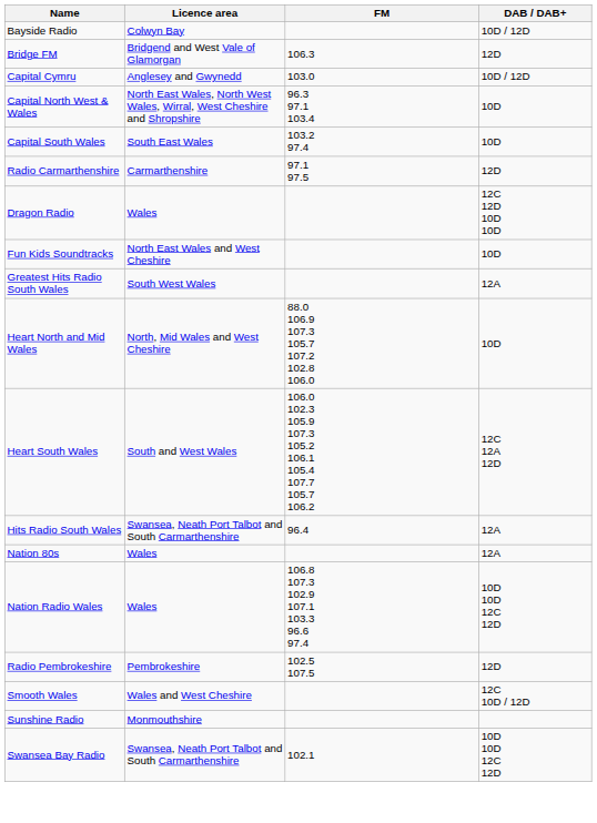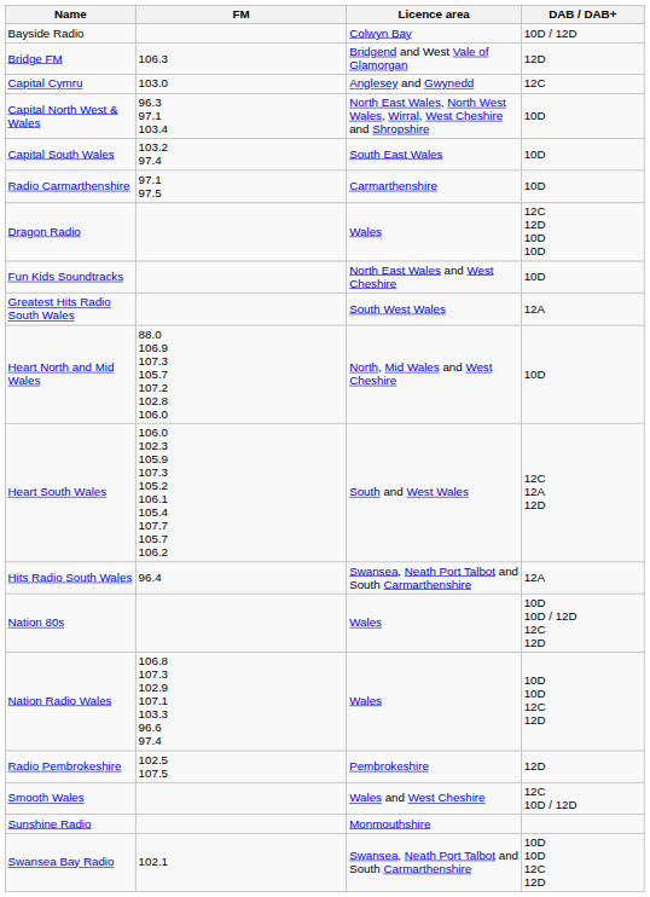columns swapped: Licence area <-> FM
Capital Cymru | DAB / DAB+: 10D / 12D -> 12C
Radio Carmarthenshire | DAB / DAB+: 12D -> 10D
Nation 80s | DAB / DAB+: 12A -> 10D 10D / 12D 12C 12D
